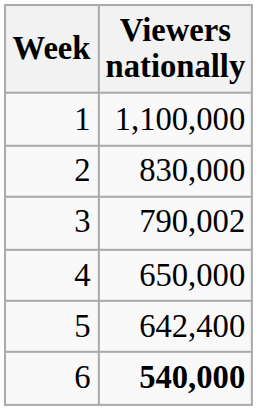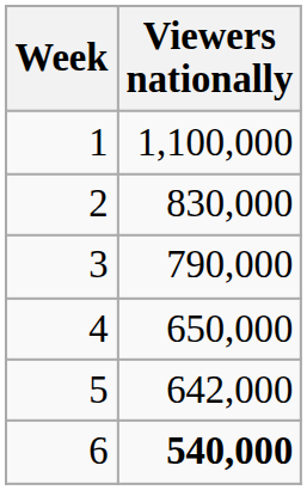3 | Viewers nationally: 790,002 -> 790,000
5 | Viewers nationally: 642,400 -> 642,000
